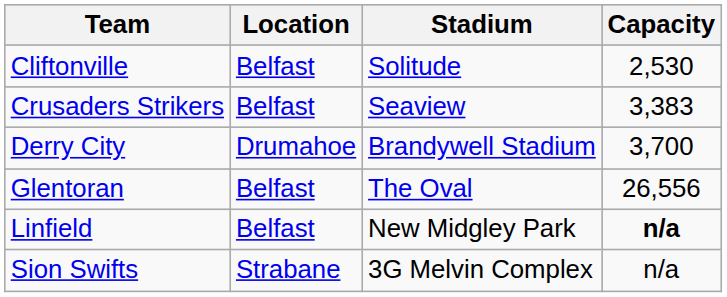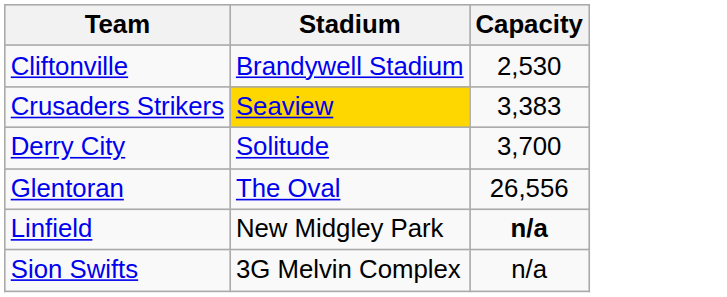- column: Location | Belfast | Belfast | Drumahoe | Belfast | Belfast | Strabane
Cliftonville | Stadium: Solitude -> Brandywell Stadium
Crusaders Strikers | Stadium: no background -> gold background
Derry City | Stadium: Brandywell Stadium -> Solitude
